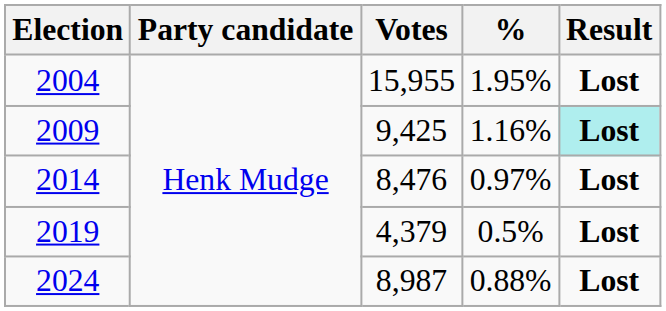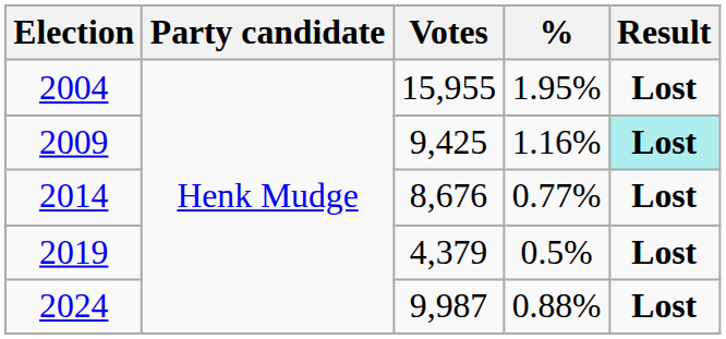2014 | Votes: 8,476 -> 8,676
2014 | %: 0.97% -> 0.77%
2024 | Votes: 8,987 -> 9,987
